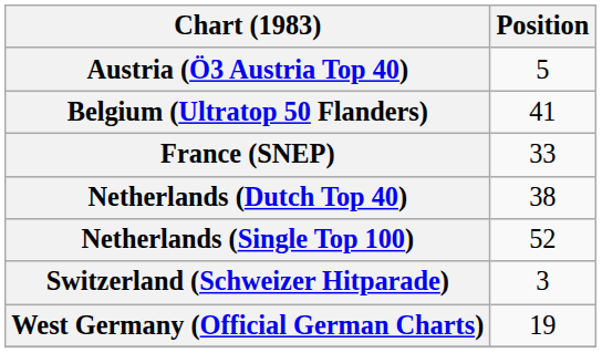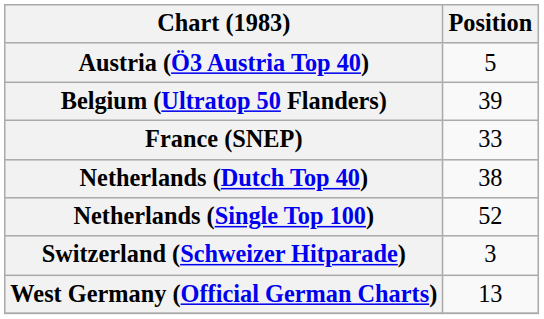Belgium (Ultratop 50 Flanders) | Position: 41 -> 39
West Germany (Official German Charts) | Position: 19 -> 13
